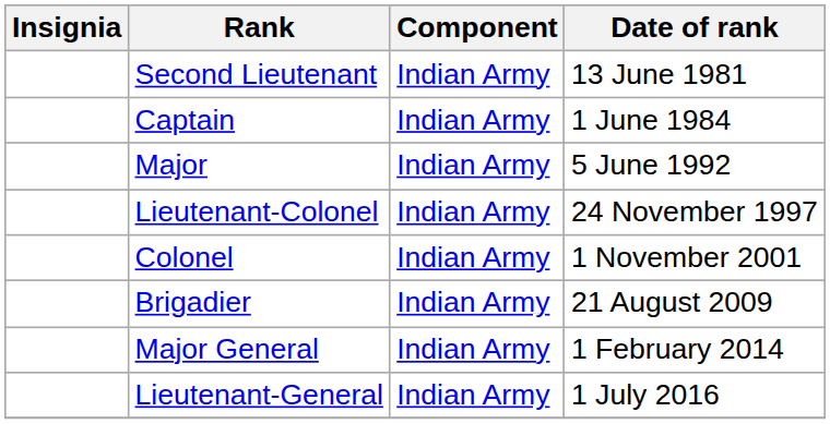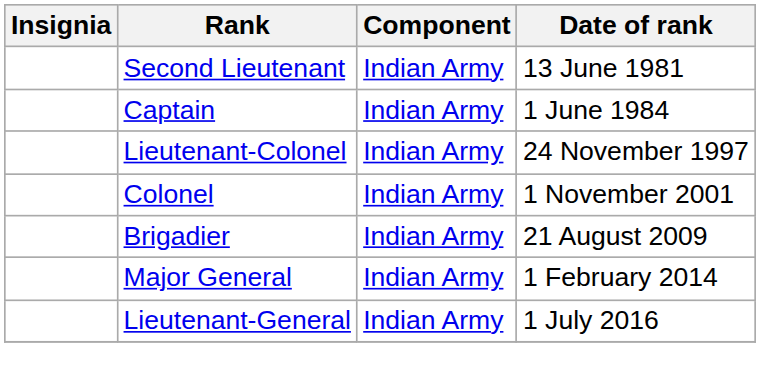- row: Major | Indian Army | 5 June 1992
